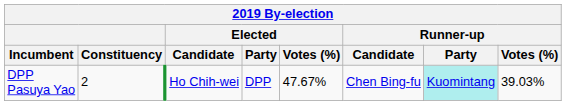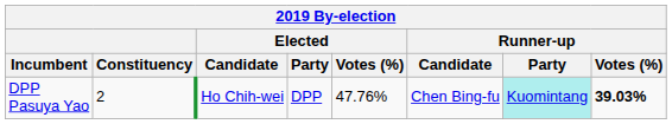DPP Pasuya Yao | Elected / Votes (%): 47.67% -> 47.76%
DPP Pasuya Yao | Runner-up / Votes (%): normal -> bold
